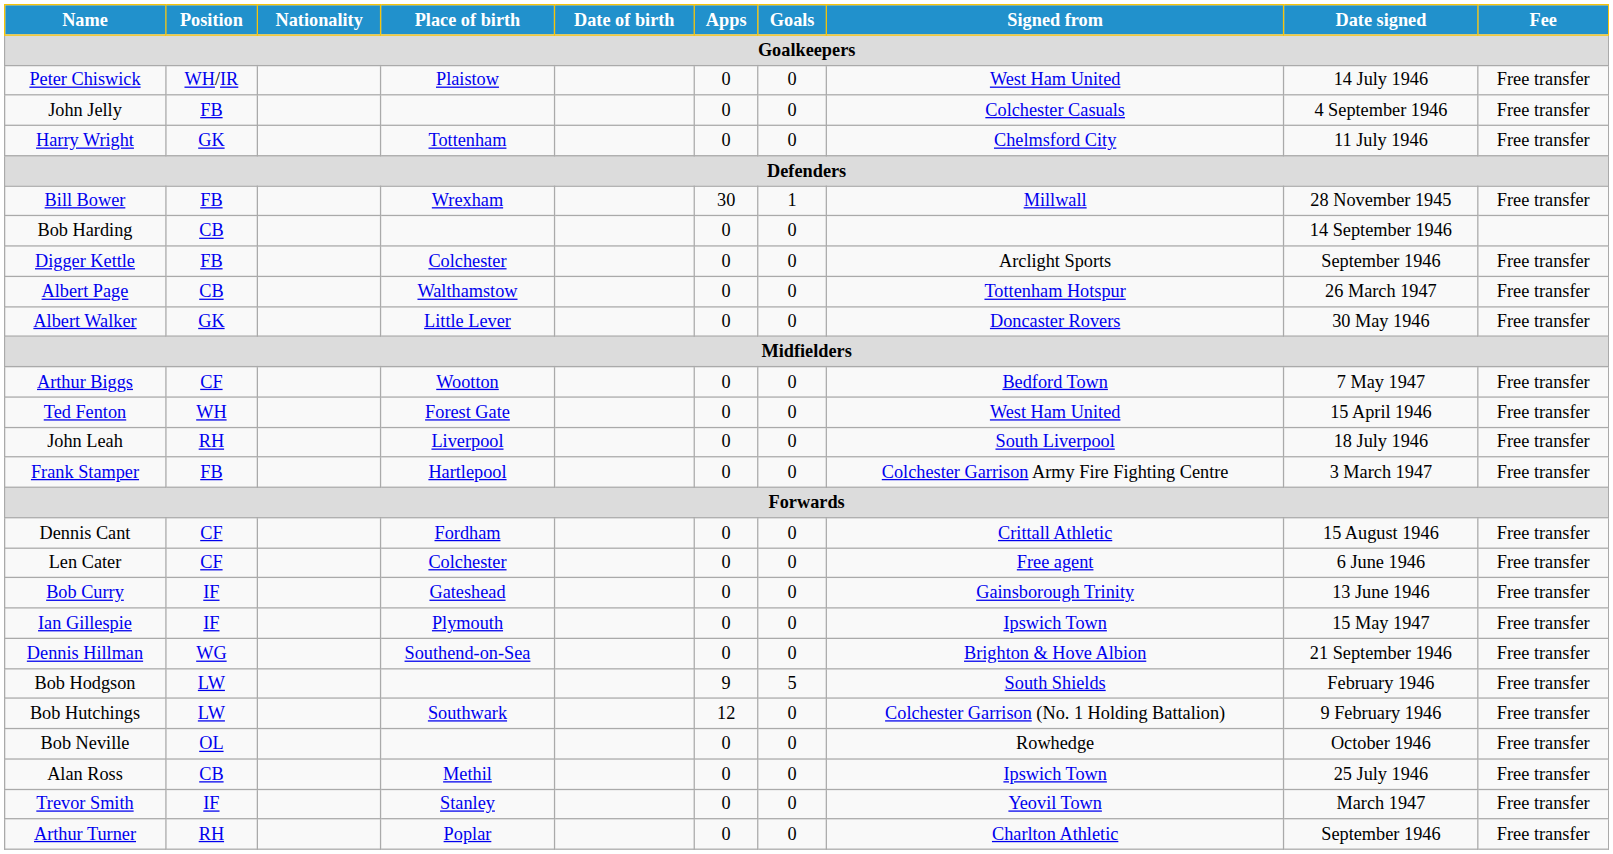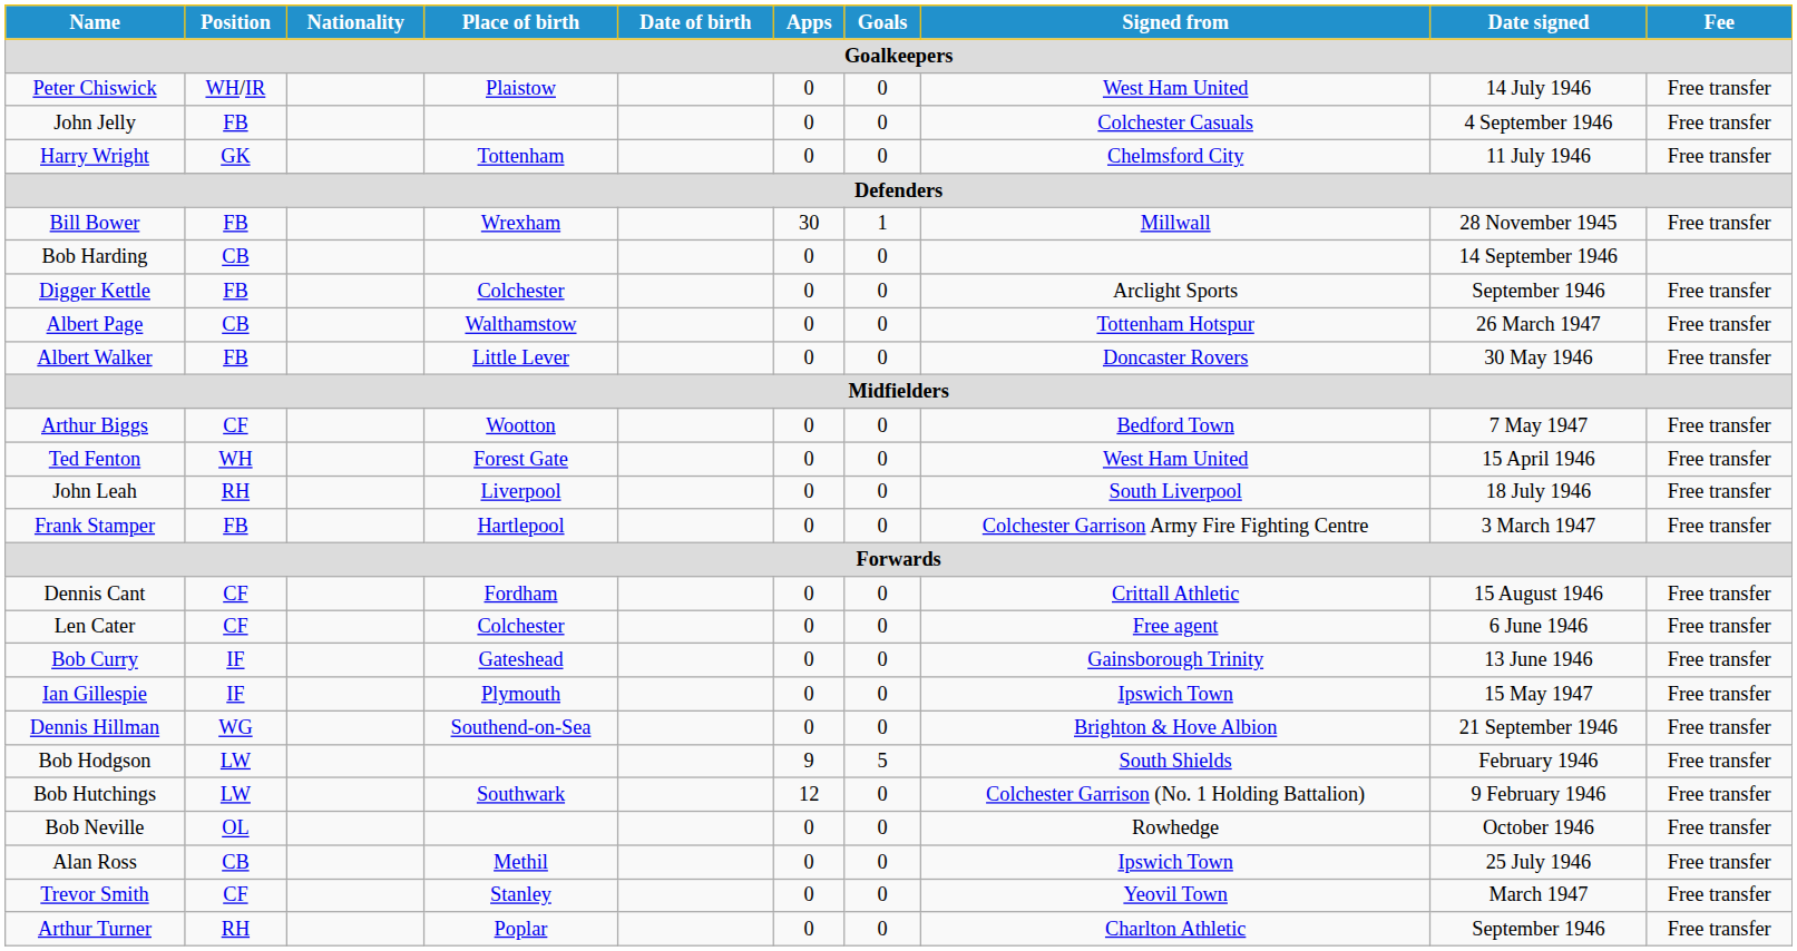Albert Walker | Position: GK -> FB
Trevor Smith | Position: IF -> CF
